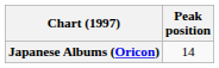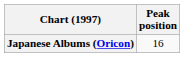Japanese Albums (Oricon) | Peak position: 14 -> 16
